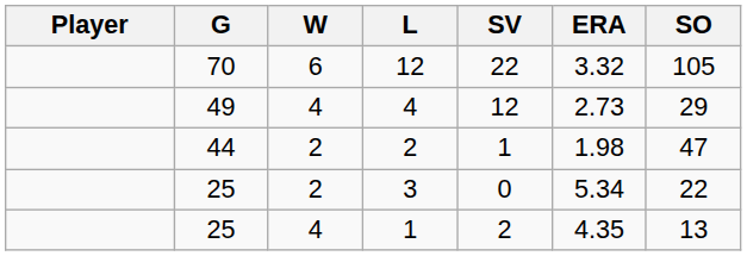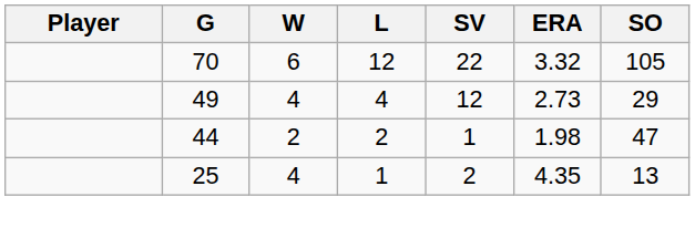- row: 25 | 2 | 3 | 0 | 5.34 | 22
